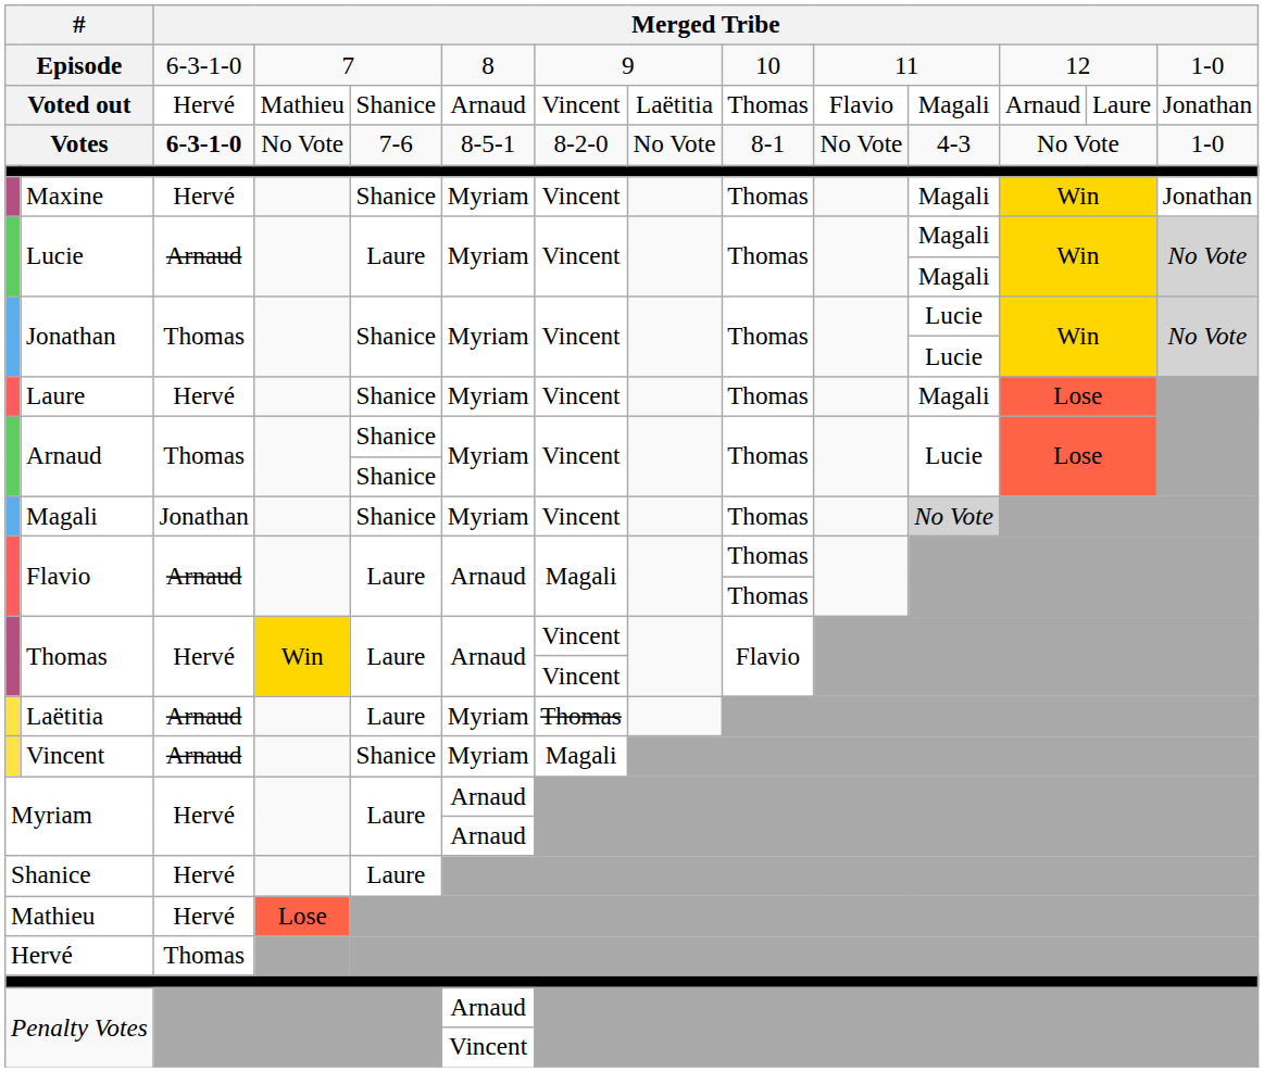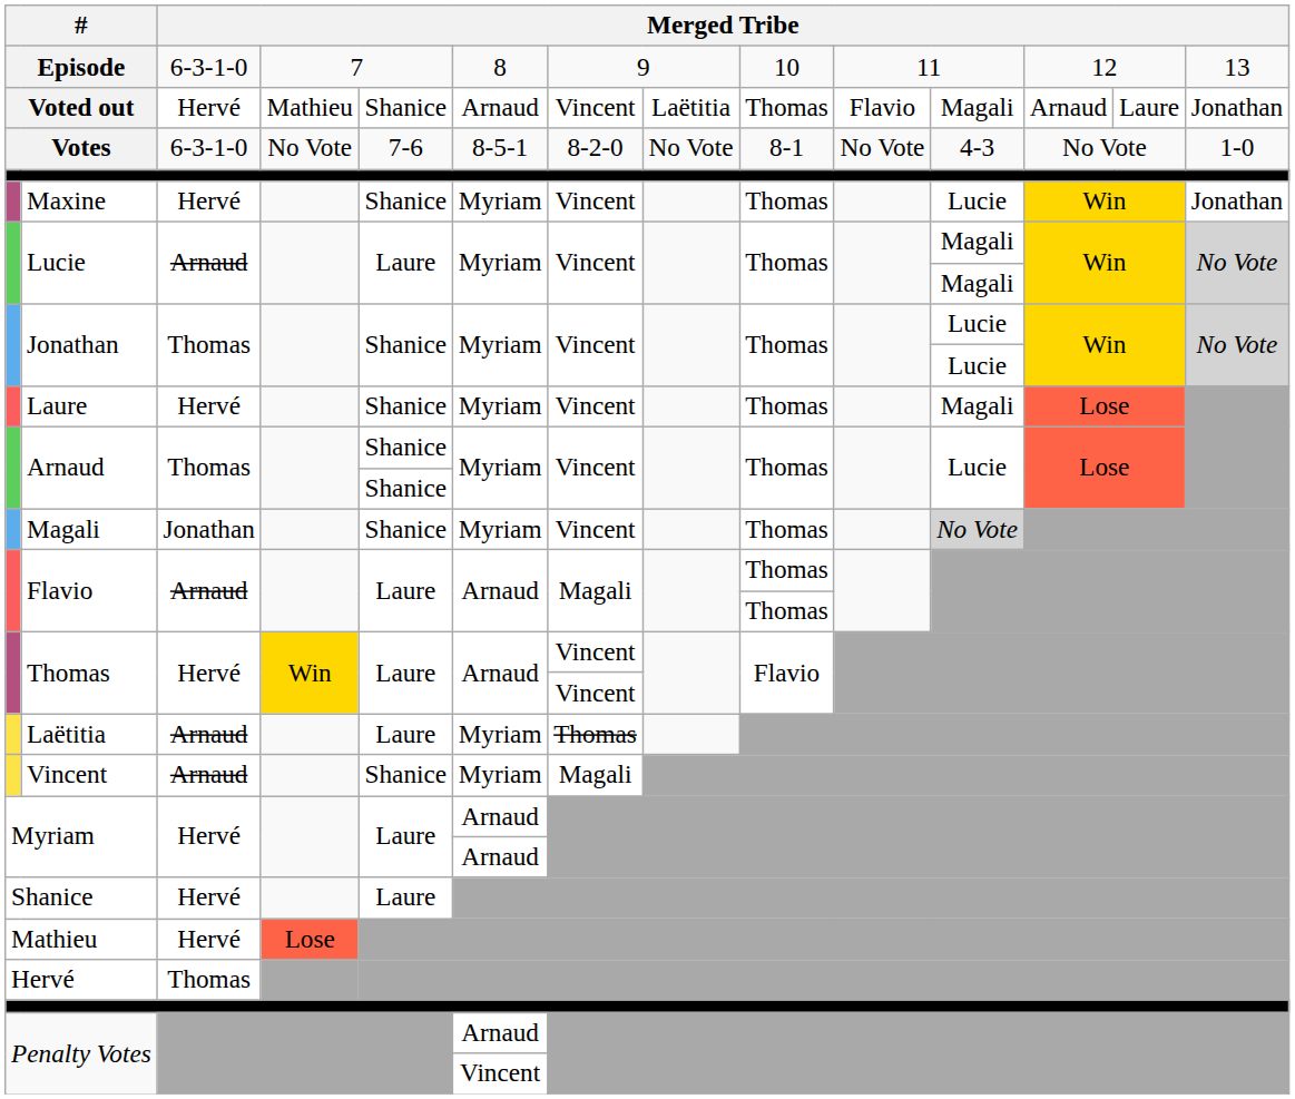Episode | column 14: 1-0 -> 13
Votes | column 3: bold -> normal
Maxine | column 11: Magali -> Lucie
